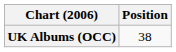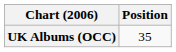UK Albums (OCC) | Position: 38 -> 35
